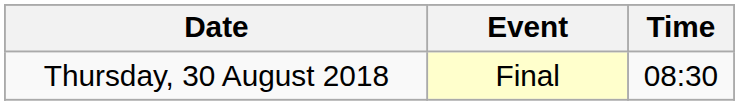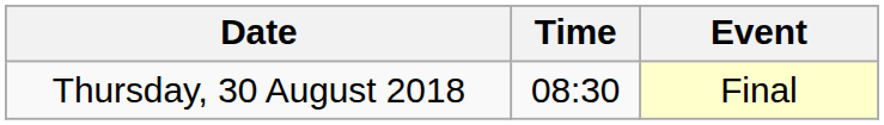columns swapped: Time <-> Event
